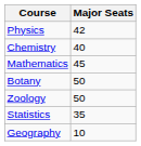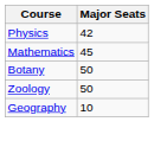- row: Chemistry | 40
- row: Statistics | 35
